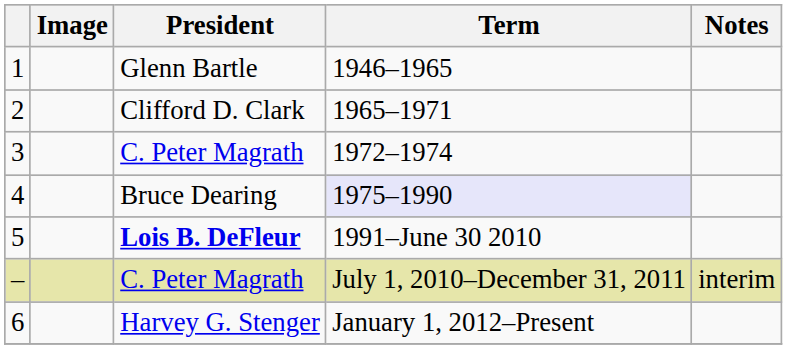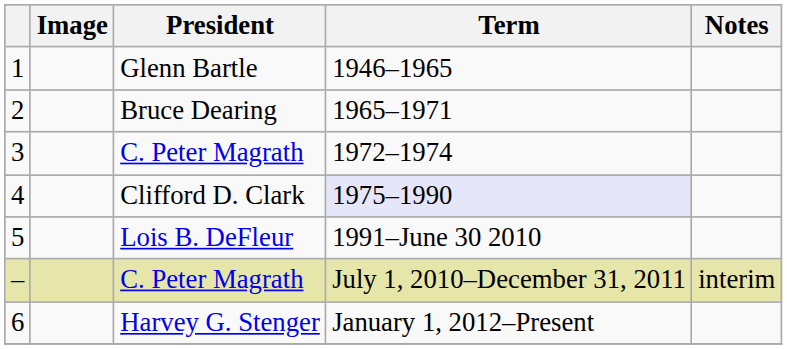2 | President: Clifford D. Clark -> Bruce Dearing
4 | President: Bruce Dearing -> Clifford D. Clark
5 | President: bold -> normal
